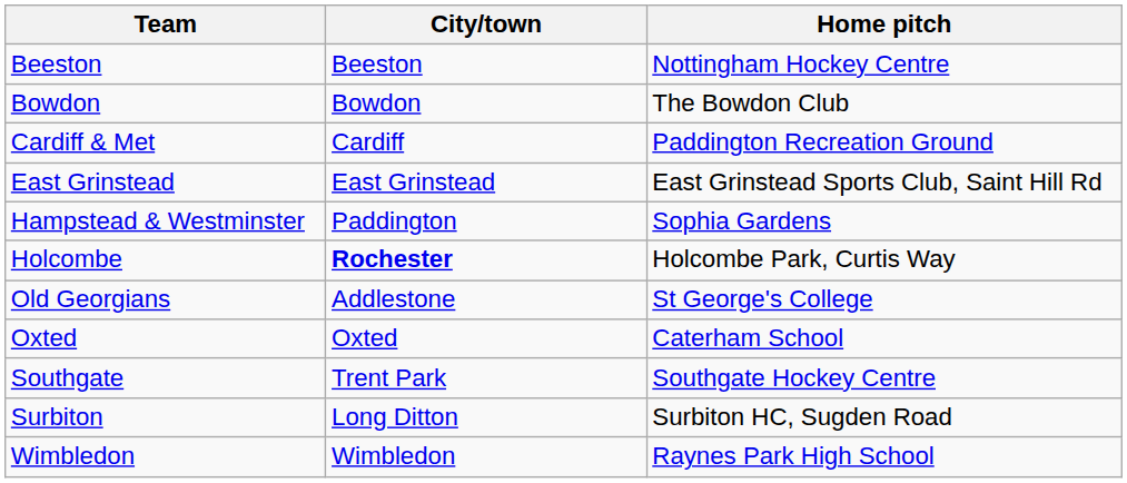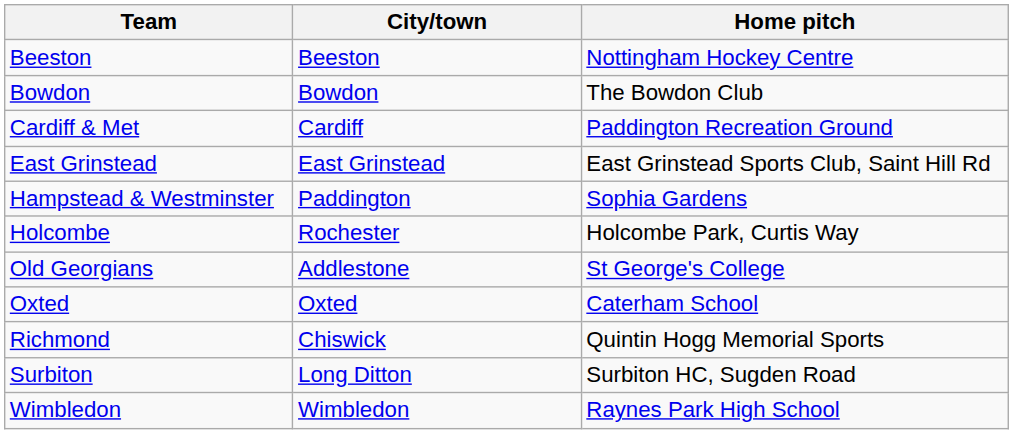Holcombe | City/town: bold -> normal
+ row: Richmond | Chiswick | Quintin Hogg Memorial Sports
- row: Southgate | Trent Park | Southgate Hockey Centre
